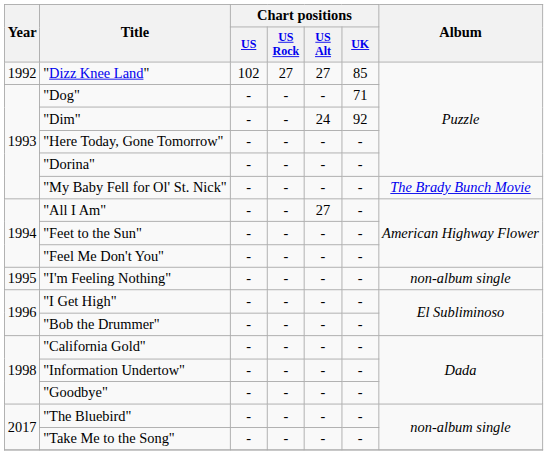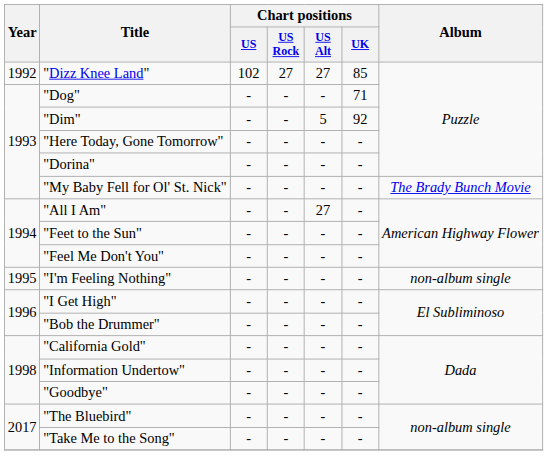"Dim" | Chart positions / US Alt: 24 -> 5
